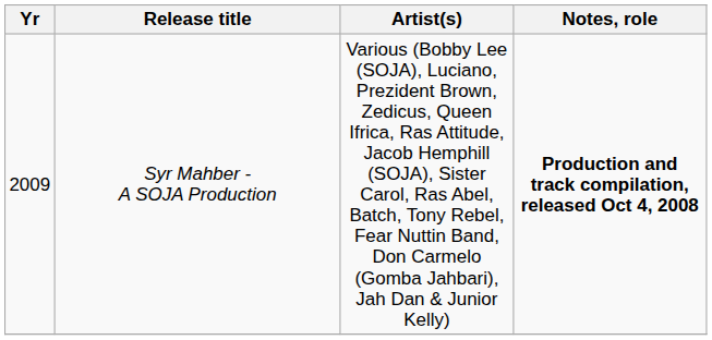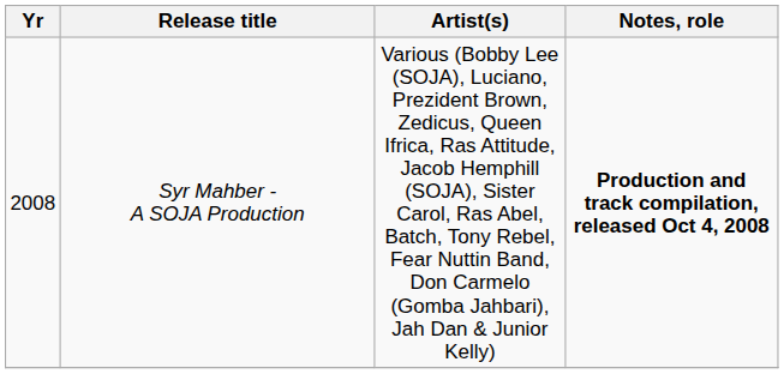Syr Mahber - A SOJA Production | Yr: 2009 -> 2008
